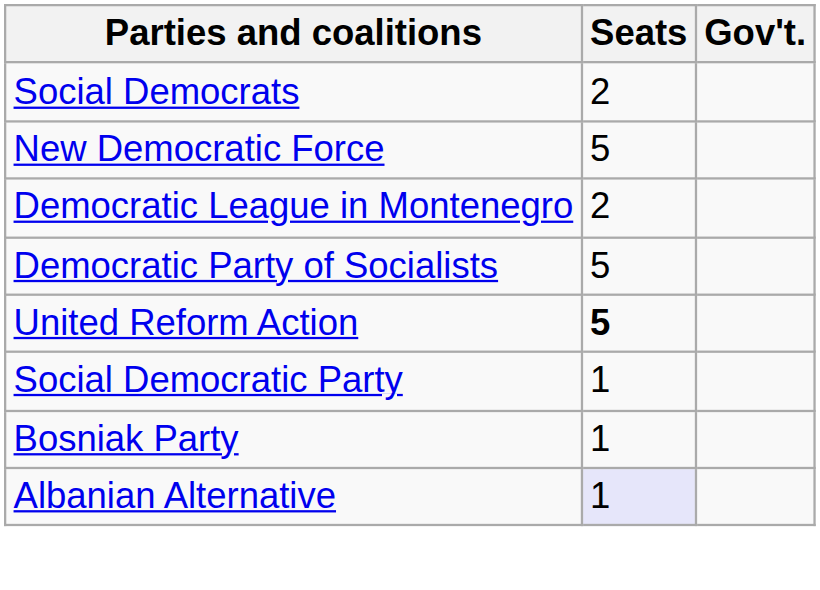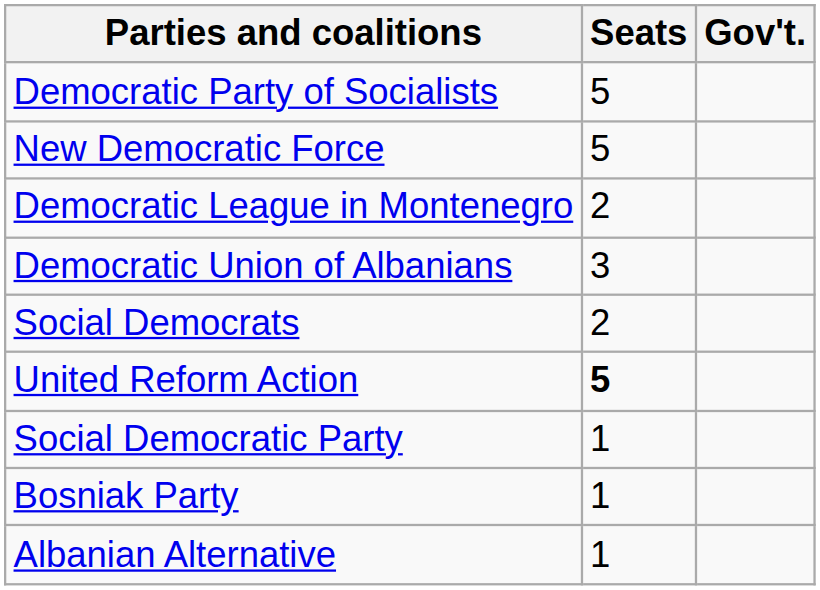rows swapped: Democratic Party of Socialists <-> Social Democrats
+ row: Democratic Union of Albanians | 3
Albanian Alternative | Seats: lavender background -> no background
